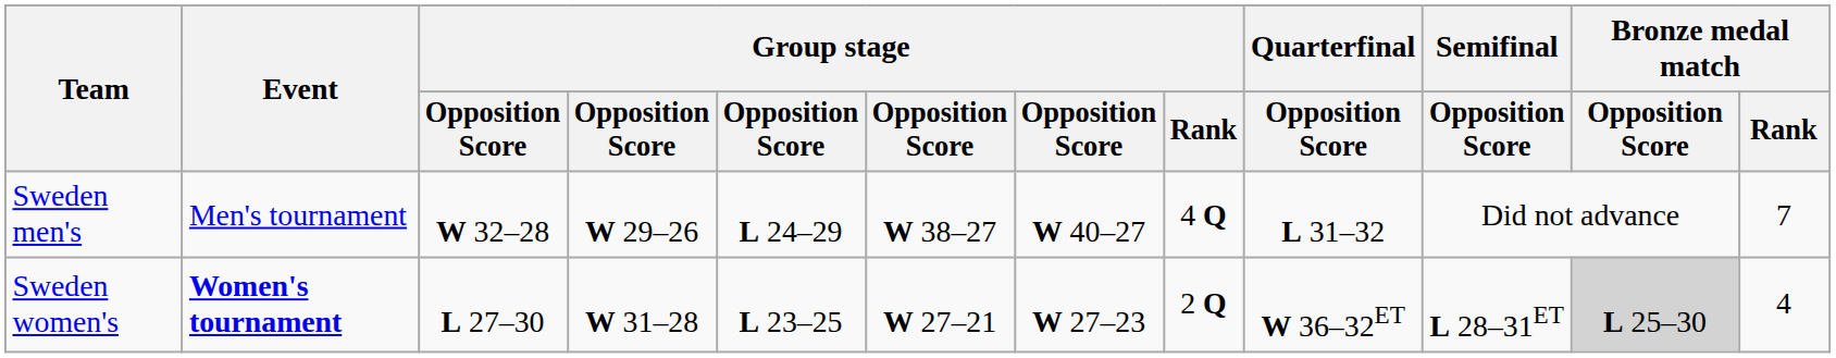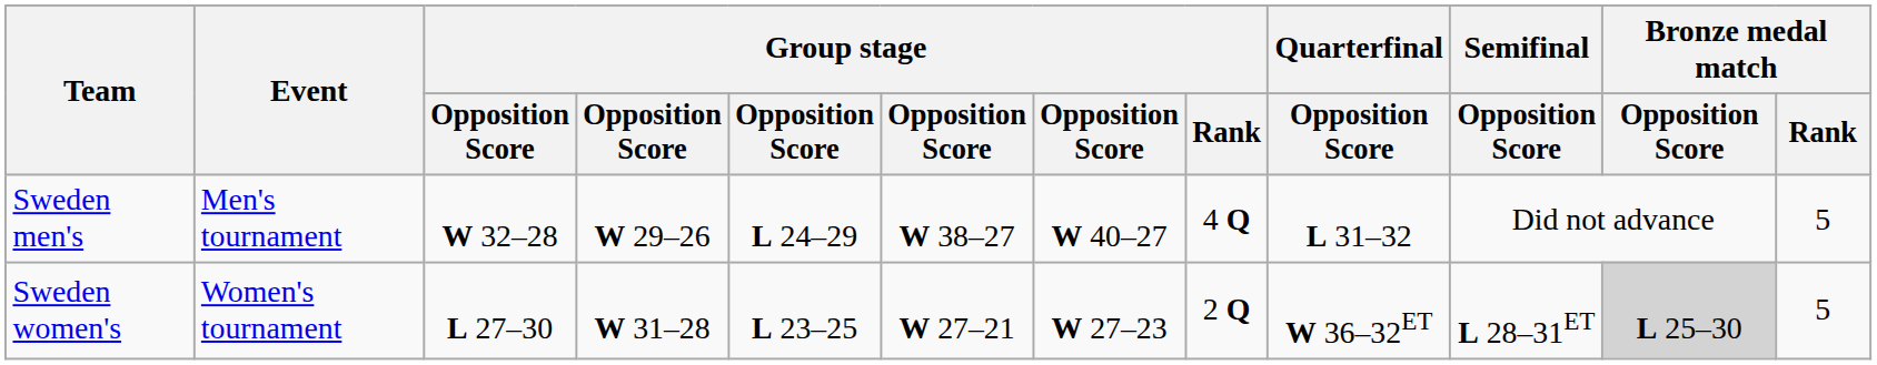Sweden men's | Bronze medal match / Rank: 7 -> 5
Sweden women's | Event: bold -> normal
Sweden women's | Bronze medal match / Rank: 4 -> 5
